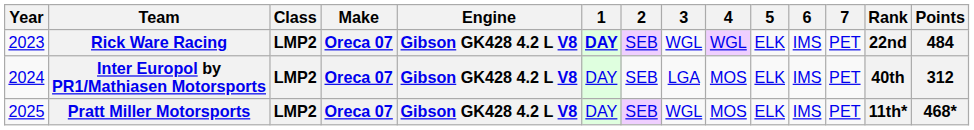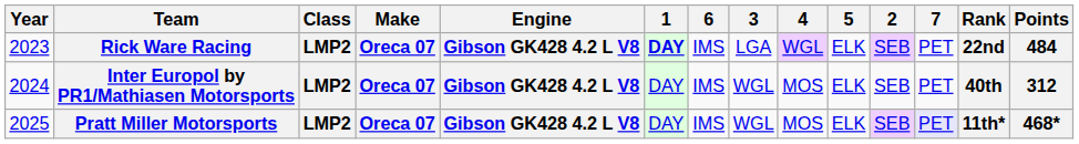columns swapped: 2 <-> 6
Rick Ware Racing | 3: WGL -> LGA
Inter Europol by PR1/Mathiasen Motorsports | 3: LGA -> WGL
Pratt Miller Motorsports | 7: no background -> lavender background
